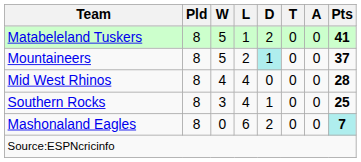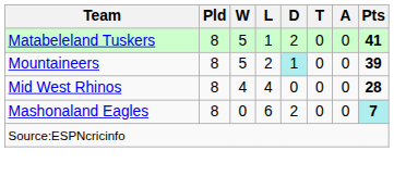Mountaineers | Pts: 37 -> 39
- row: Southern Rocks | 8 | 3 | 4 | 1 | 0 | 0 | 25
